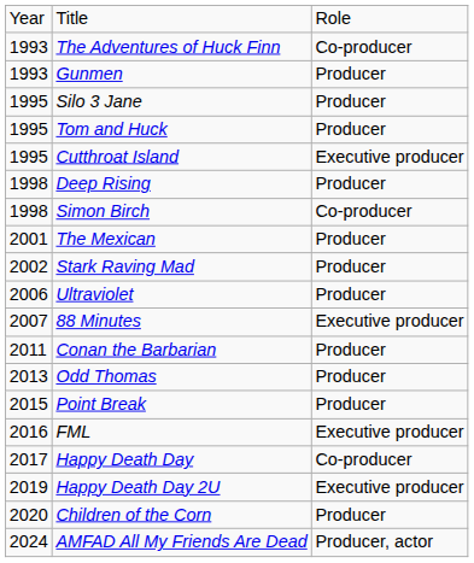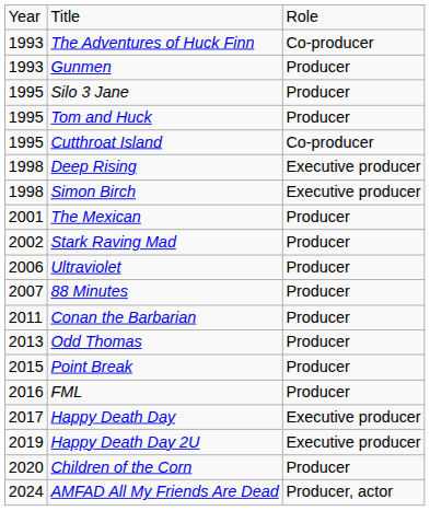Cutthroat Island | column 3: Executive producer -> Co-producer
Deep Rising | column 3: Producer -> Executive producer
Simon Birch | column 3: Co-producer -> Executive producer
88 Minutes | column 3: Executive producer -> Producer
FML | column 3: Executive producer -> Producer
Happy Death Day | column 3: Co-producer -> Executive producer
